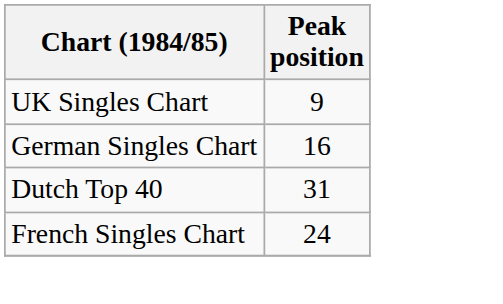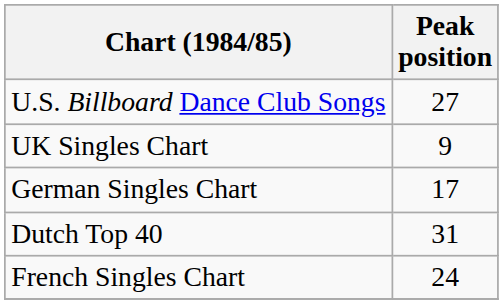+ row: U.S. Billboard Dance Club Songs | 27
German Singles Chart | Peak position: 16 -> 17
